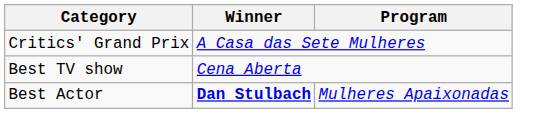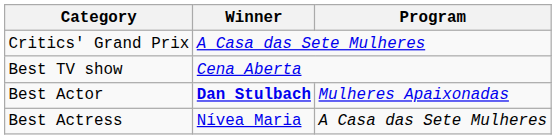+ row: Best Actress | Nívea Maria | A Casa das Sete Mulheres
